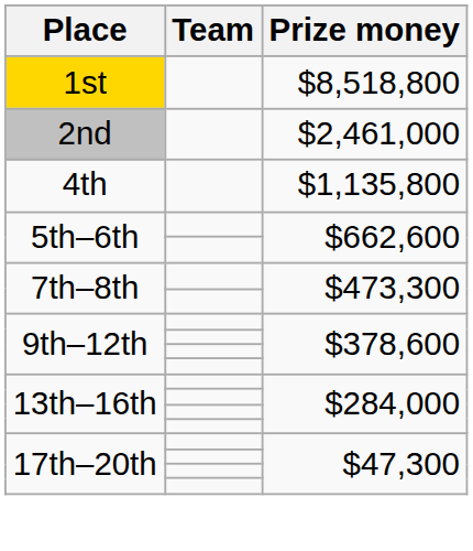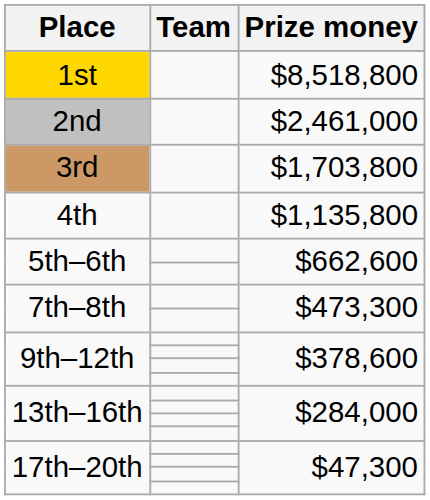+ row: 3rd | $1,703,800
